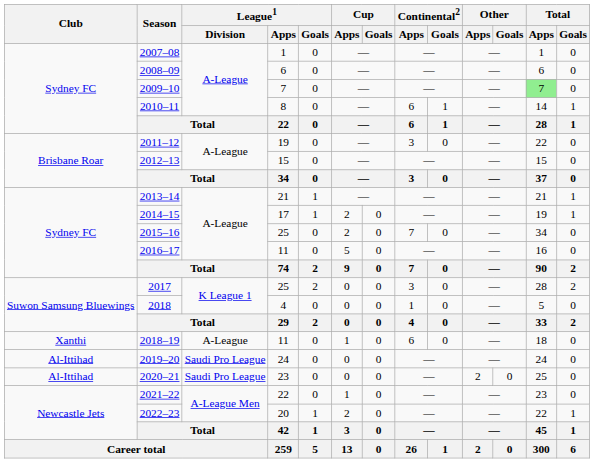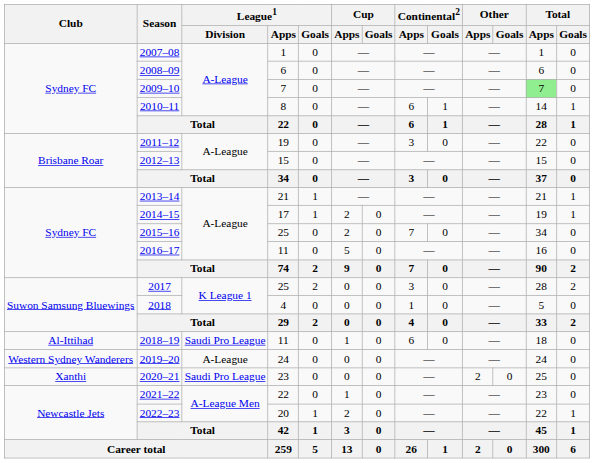2018–19 | Club: Xanthi -> Al-Ittihad
2018–19 | League1 / Division: A-League -> Saudi Pro League
2019–20 | Club: Al-Ittihad -> Western Sydney Wanderers
2019–20 | League1 / Division: Saudi Pro League -> A-League
2020–21 | Club: Al-Ittihad -> Xanthi
